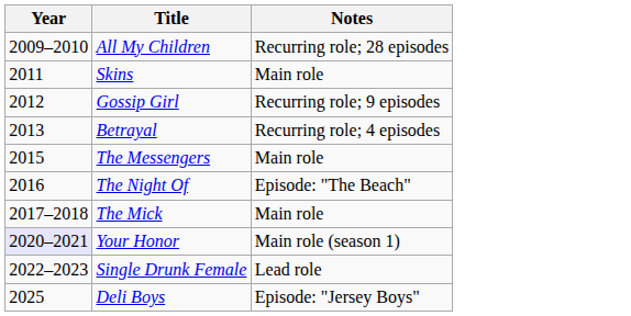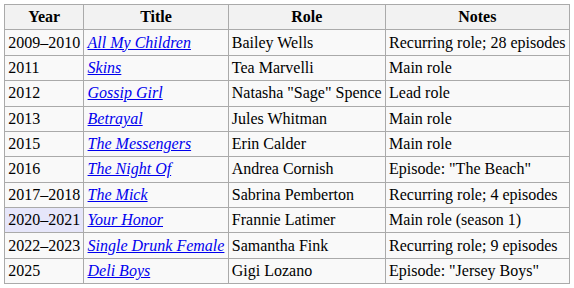+ column: Role | Bailey Wells | Tea Marvelli | Natasha "Sage" Spence | Jules Whitman | Erin Calder | Andrea Cornish | Sabrina Pemberton | Frannie Latimer | Samantha Fink | Gigi Lozano
Gossip Girl | Notes: Recurring role; 9 episodes -> Lead role
Betrayal | Notes: Recurring role; 4 episodes -> Main role
The Mick | Notes: Main role -> Recurring role; 4 episodes
Single Drunk Female | Notes: Lead role -> Recurring role; 9 episodes
